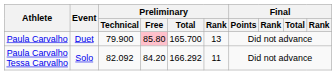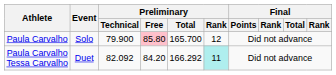Paula Carvalho | Event: Duet -> Solo
Paula Carvalho | Preliminary / Rank: 13 -> 12
Paula Carvalho Tessa Carvalho | Event: Solo -> Duet
Paula Carvalho Tessa Carvalho | Preliminary / Rank: no background -> paleturquoise background
